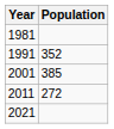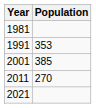1991 | Population: 352 -> 353
2011 | Population: 272 -> 270
